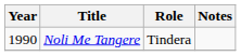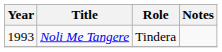Noli Me Tangere | Year: 1990 -> 1993
